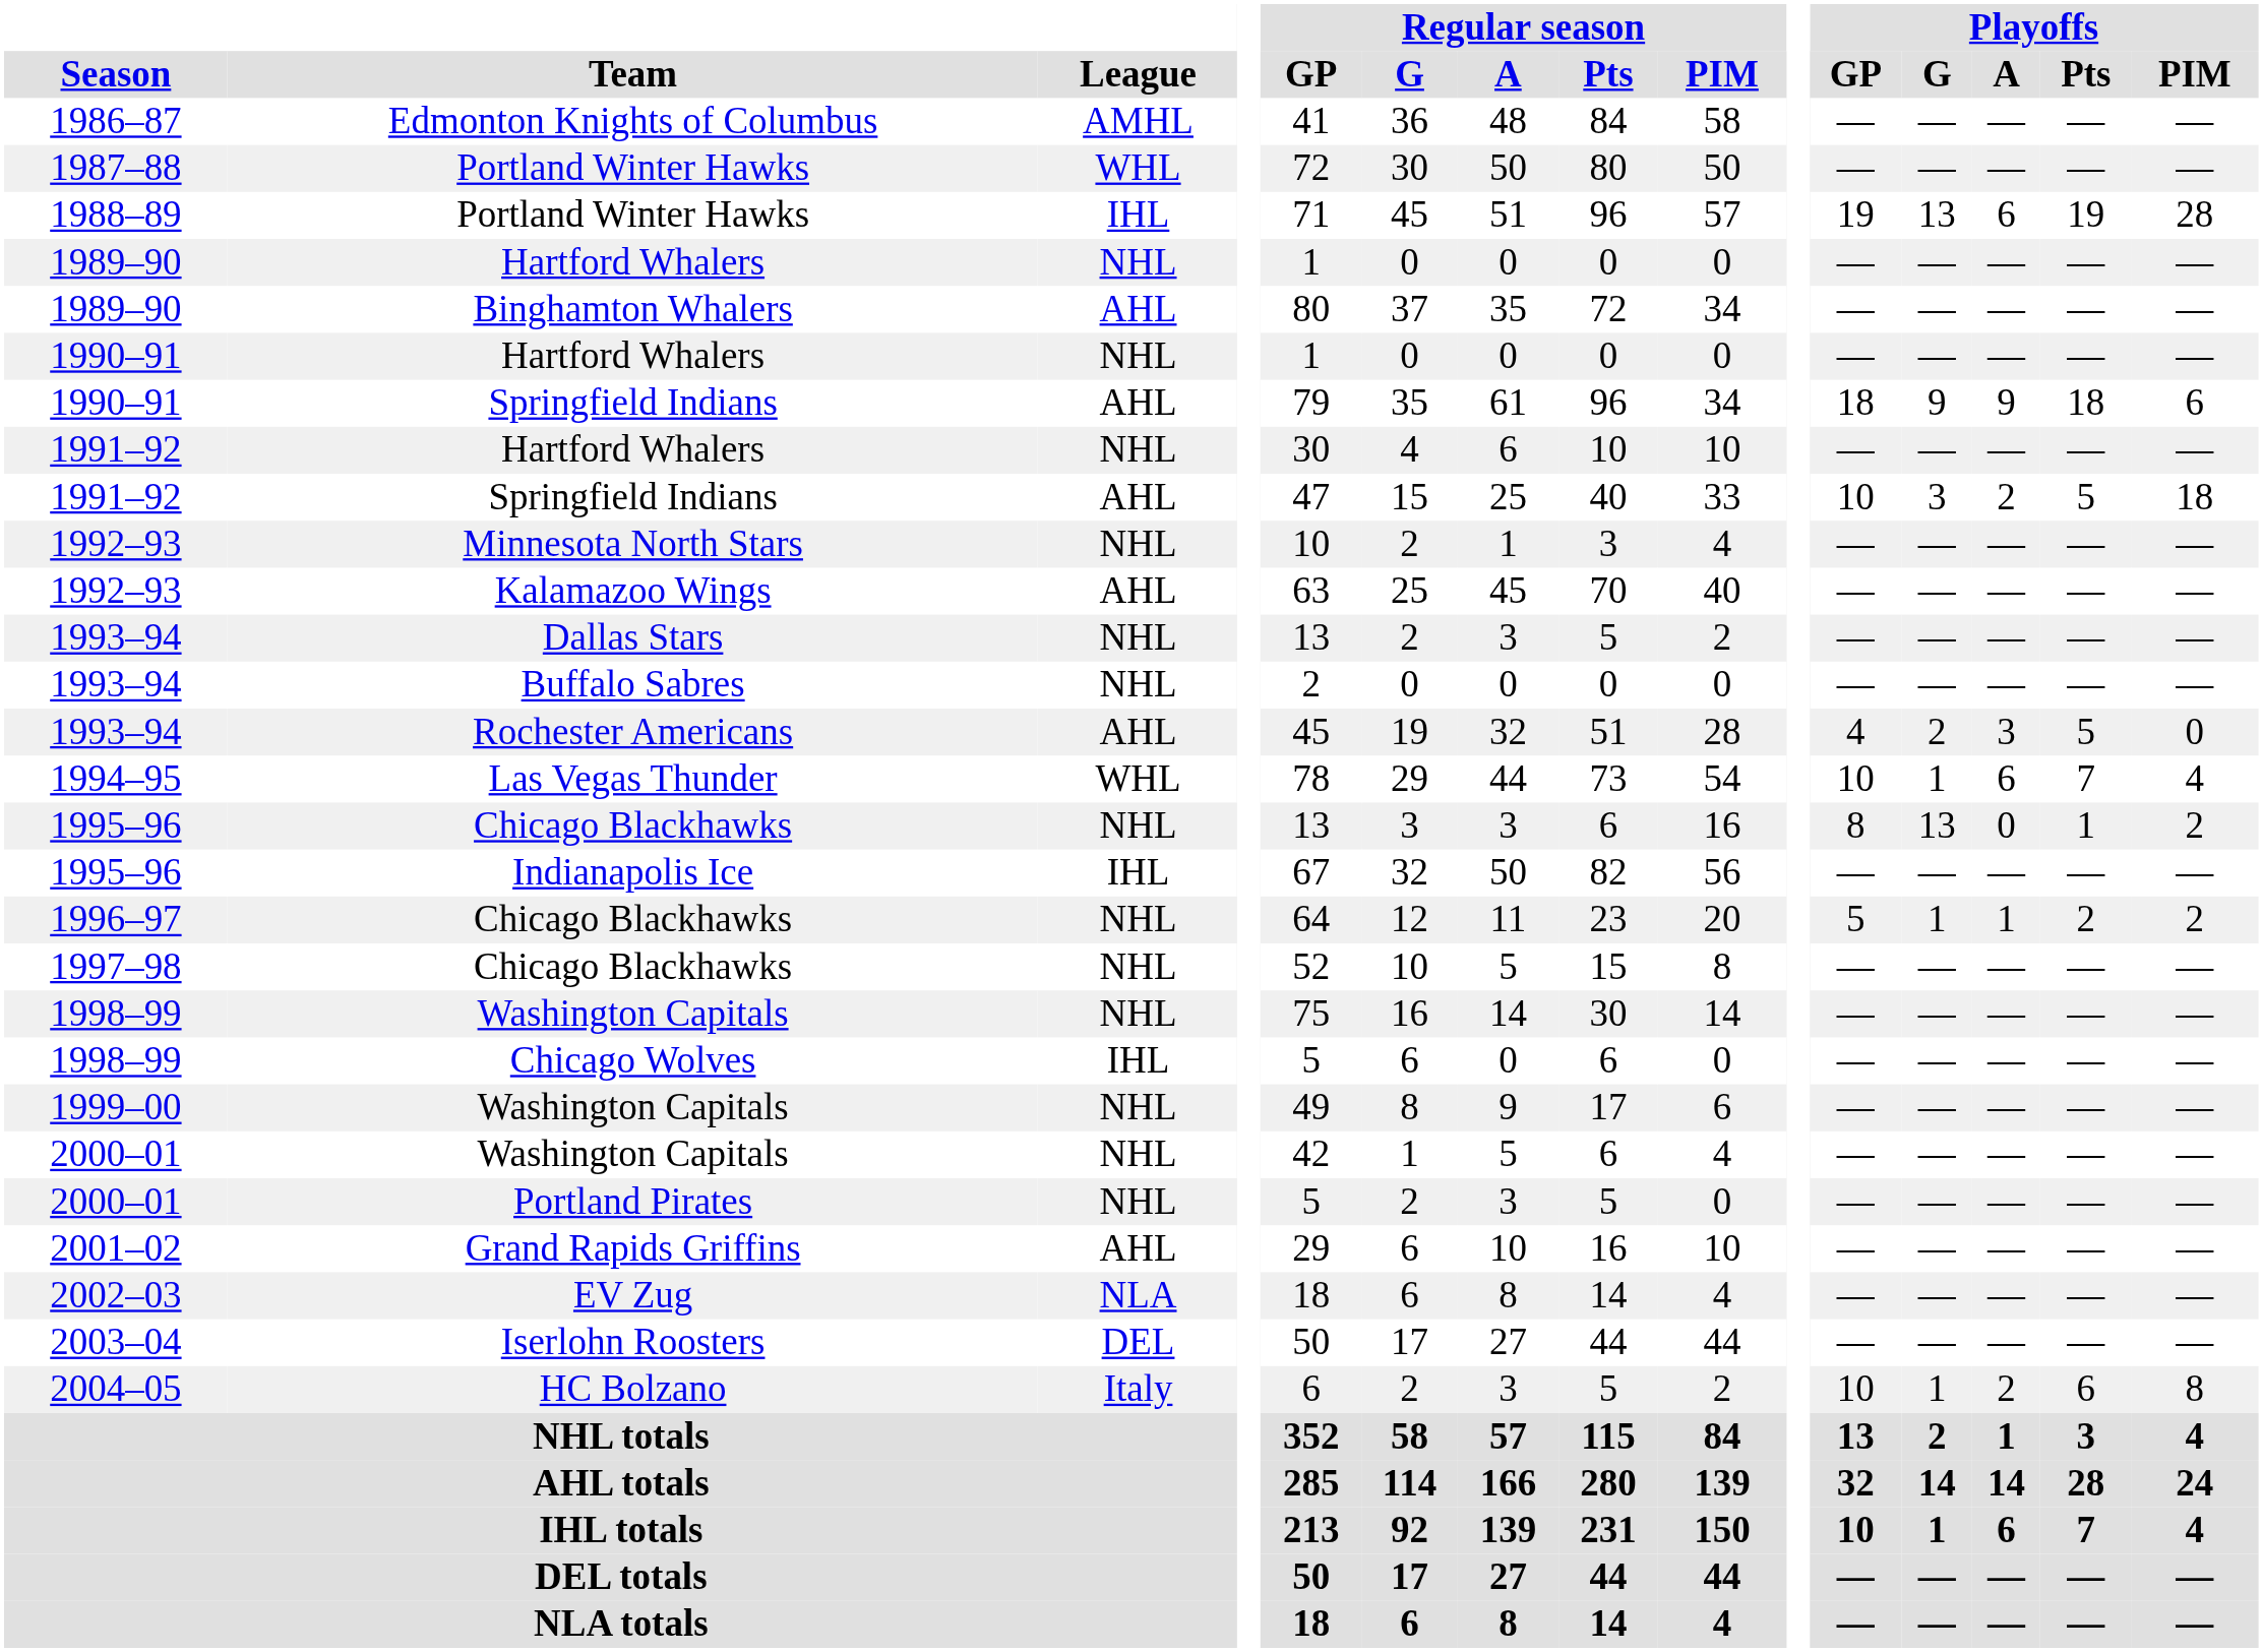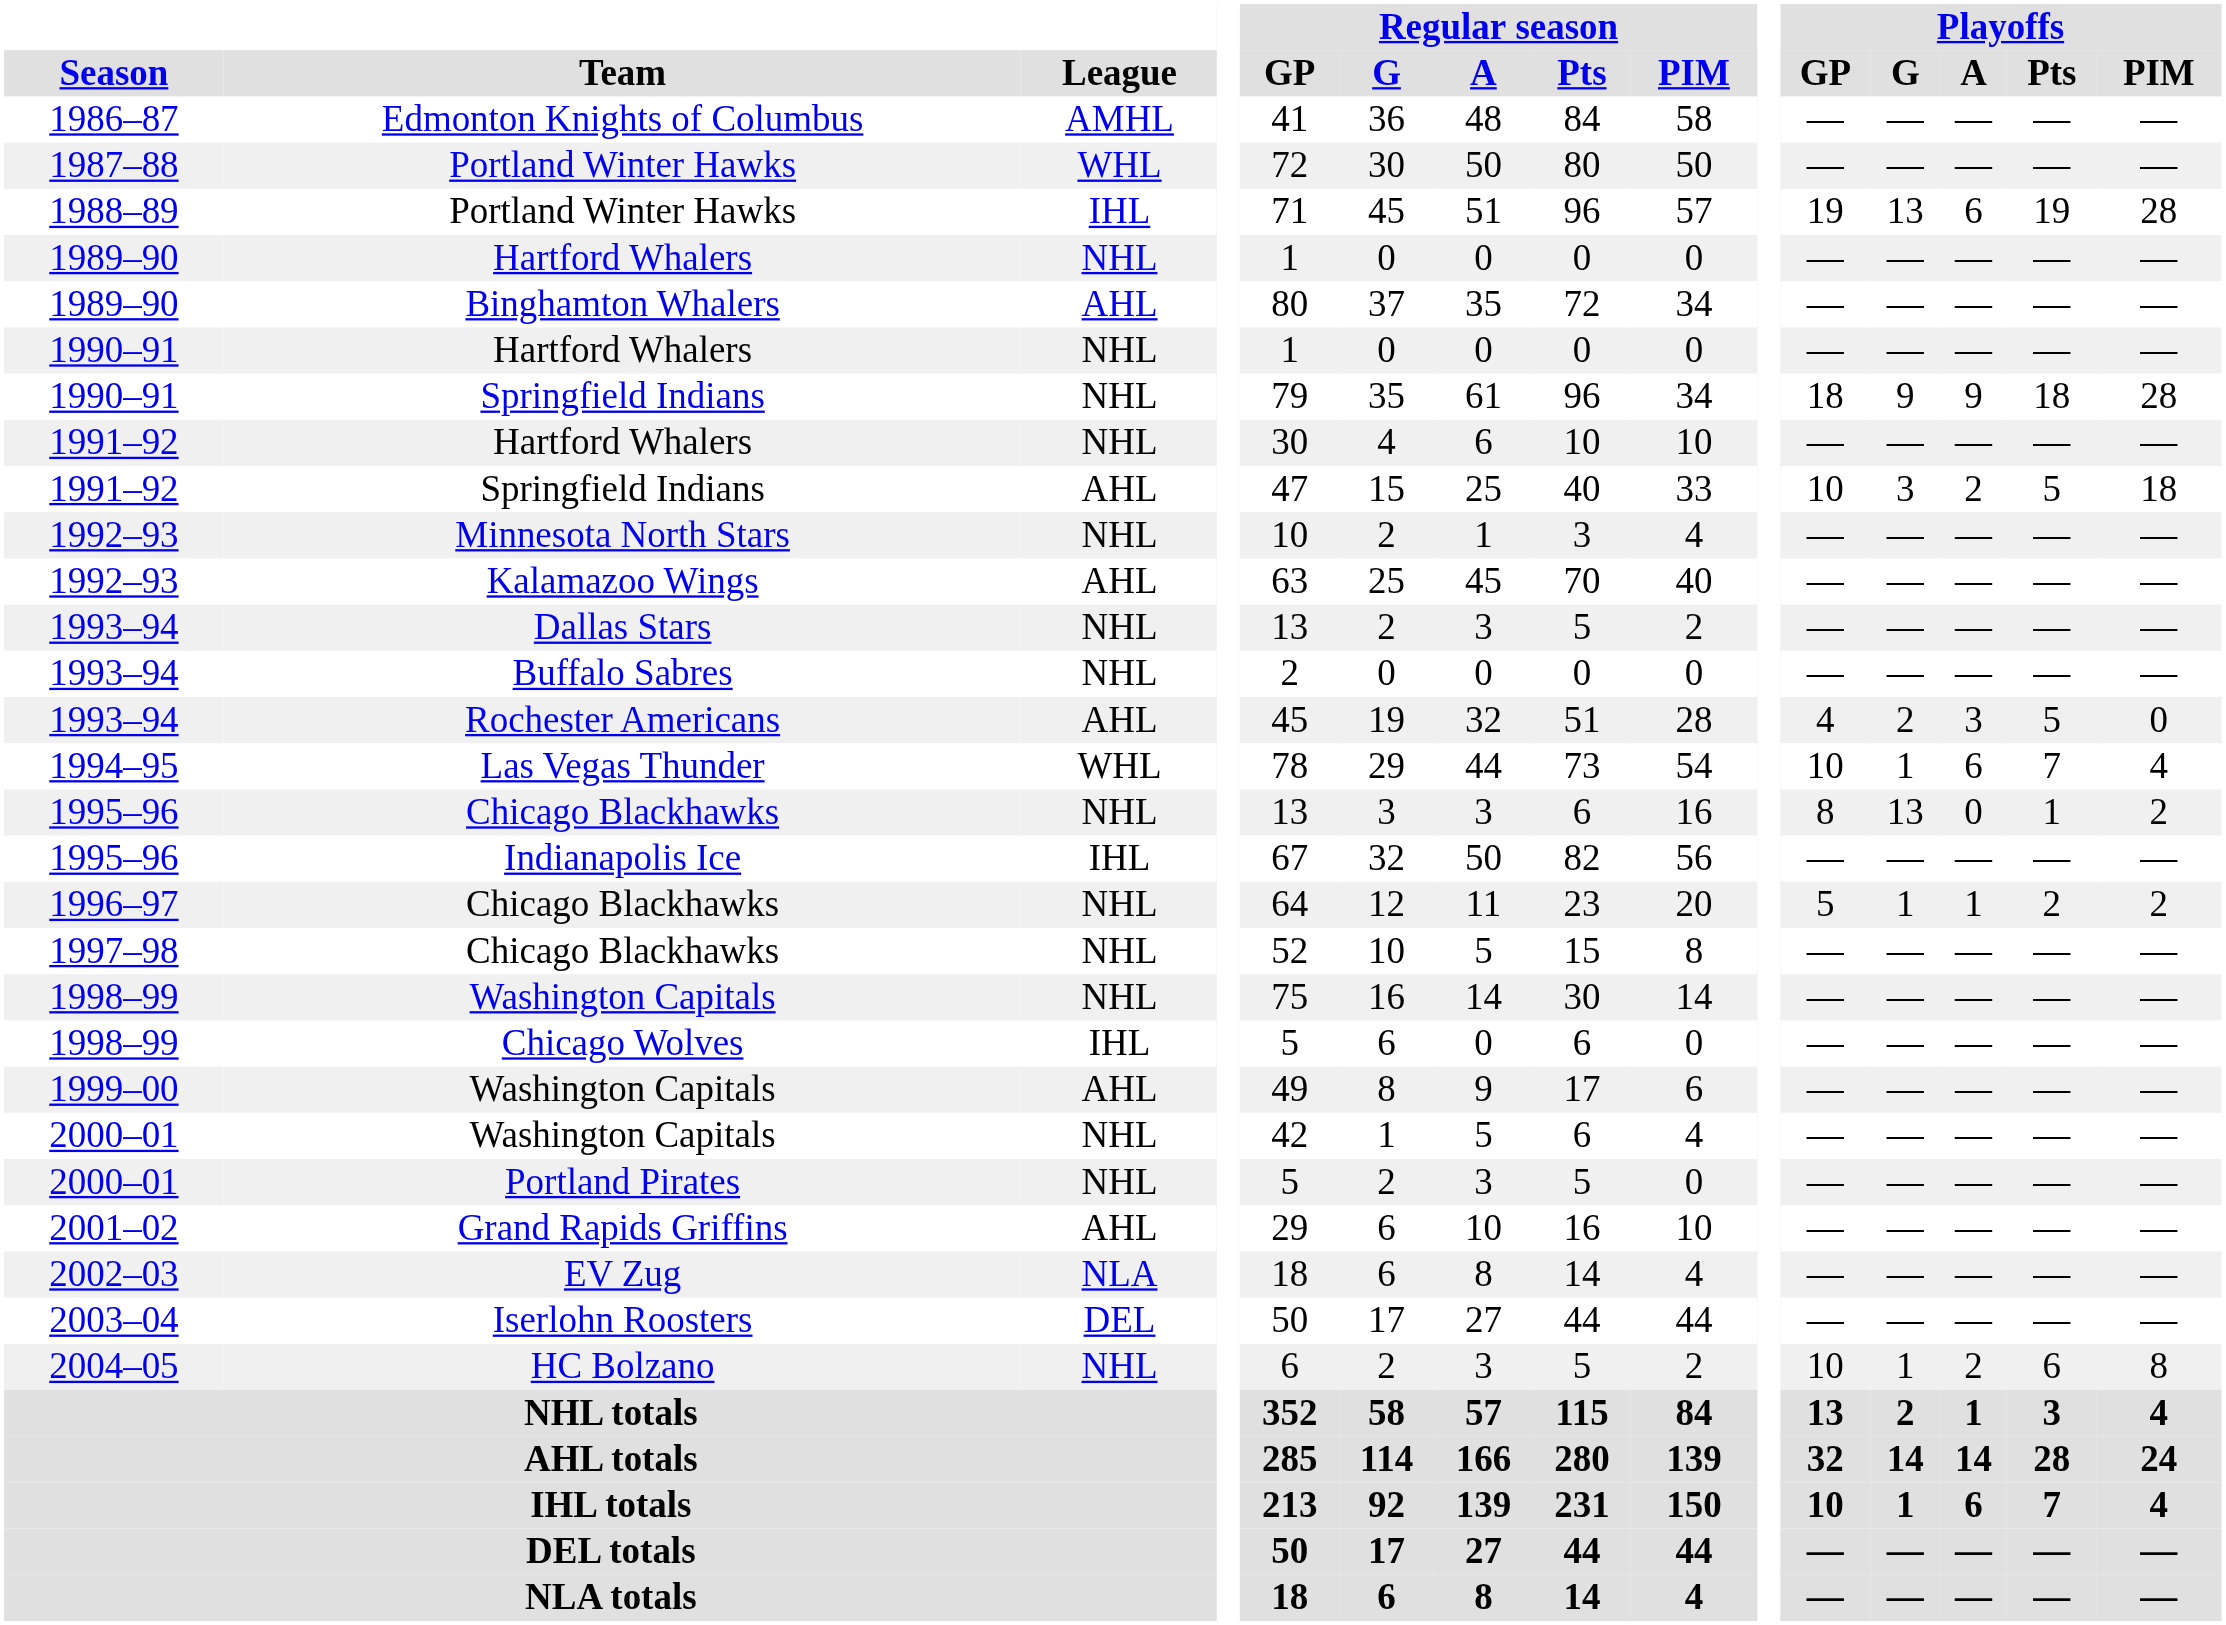1990–91 / Springfield Indians | League: AHL -> NHL
1990–91 / Springfield Indians | Playoffs / PIM: 6 -> 28
1999–00 / Washington Capitals | League: NHL -> AHL
HC Bolzano | League: Italy -> NHL
